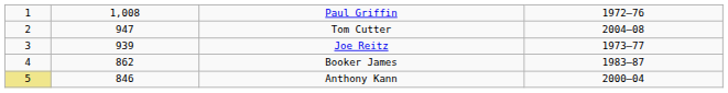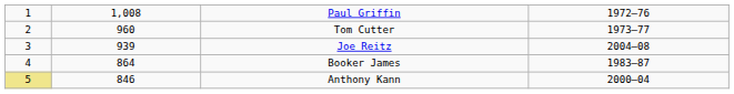Tom Cutter | column 2: 947 -> 960
Tom Cutter | column 4: 2004–08 -> 1973–77
Joe Reitz | column 4: 1973–77 -> 2004–08
Booker James | column 2: 862 -> 864
